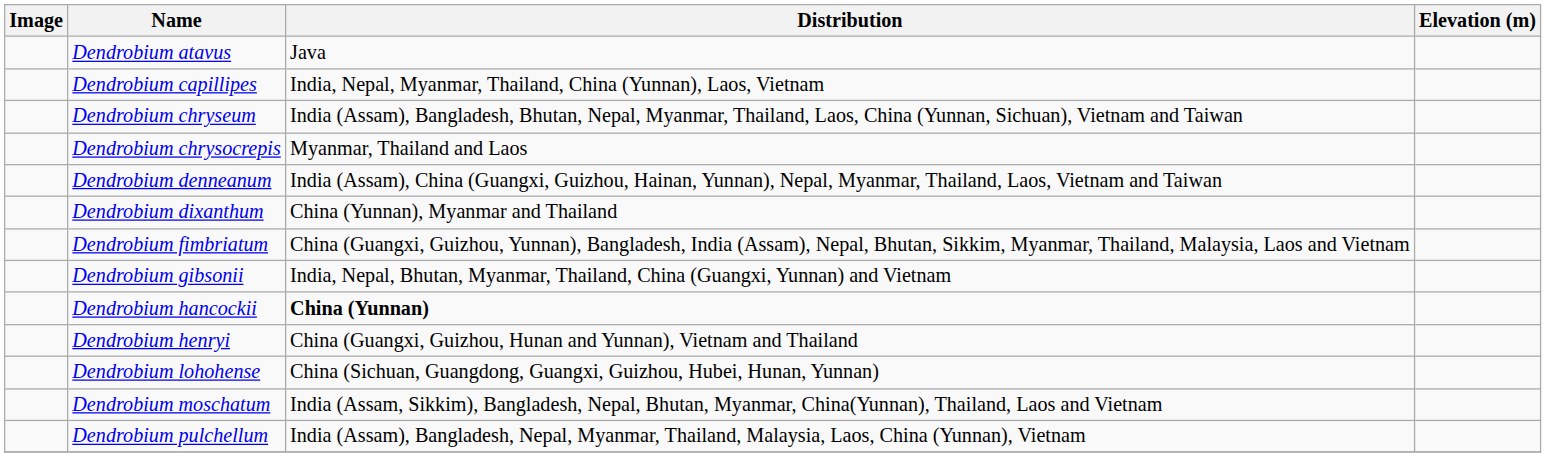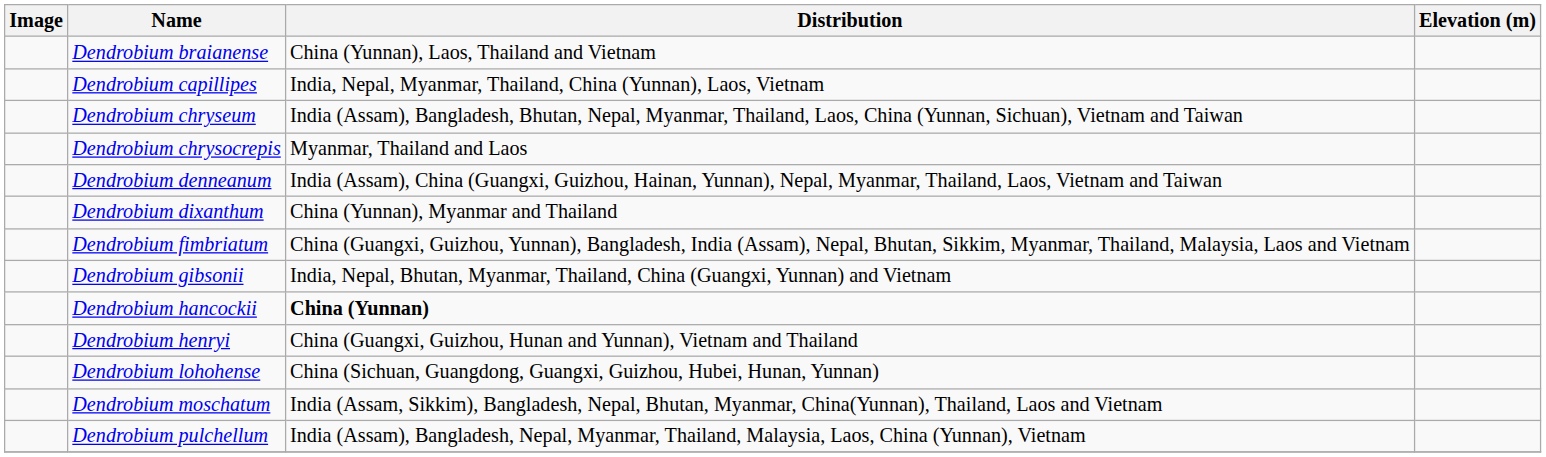- row: Dendrobium atavus | Java
+ row: Dendrobium braianense | China (Yunnan), Laos, Thailand and Vietnam
